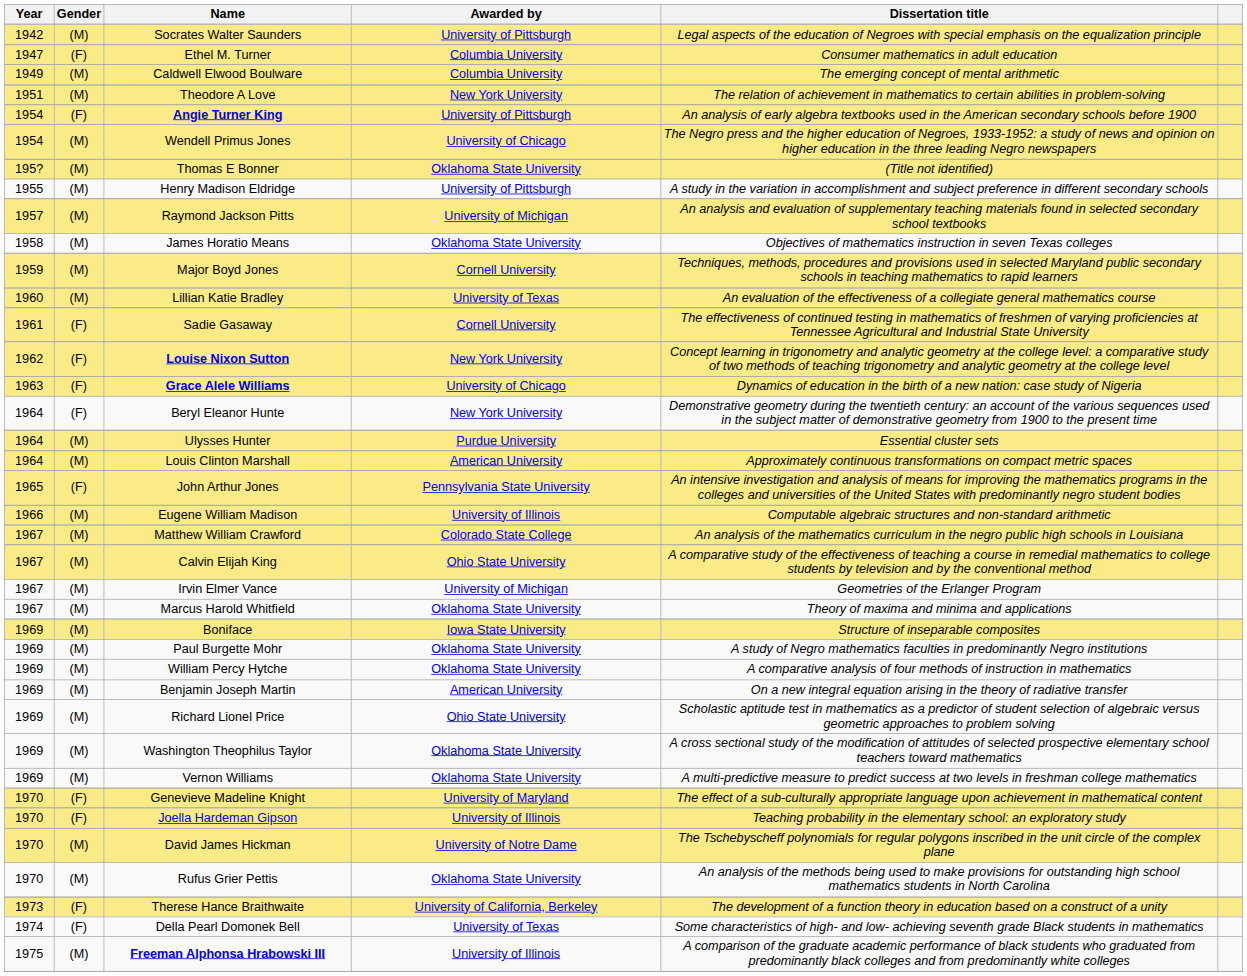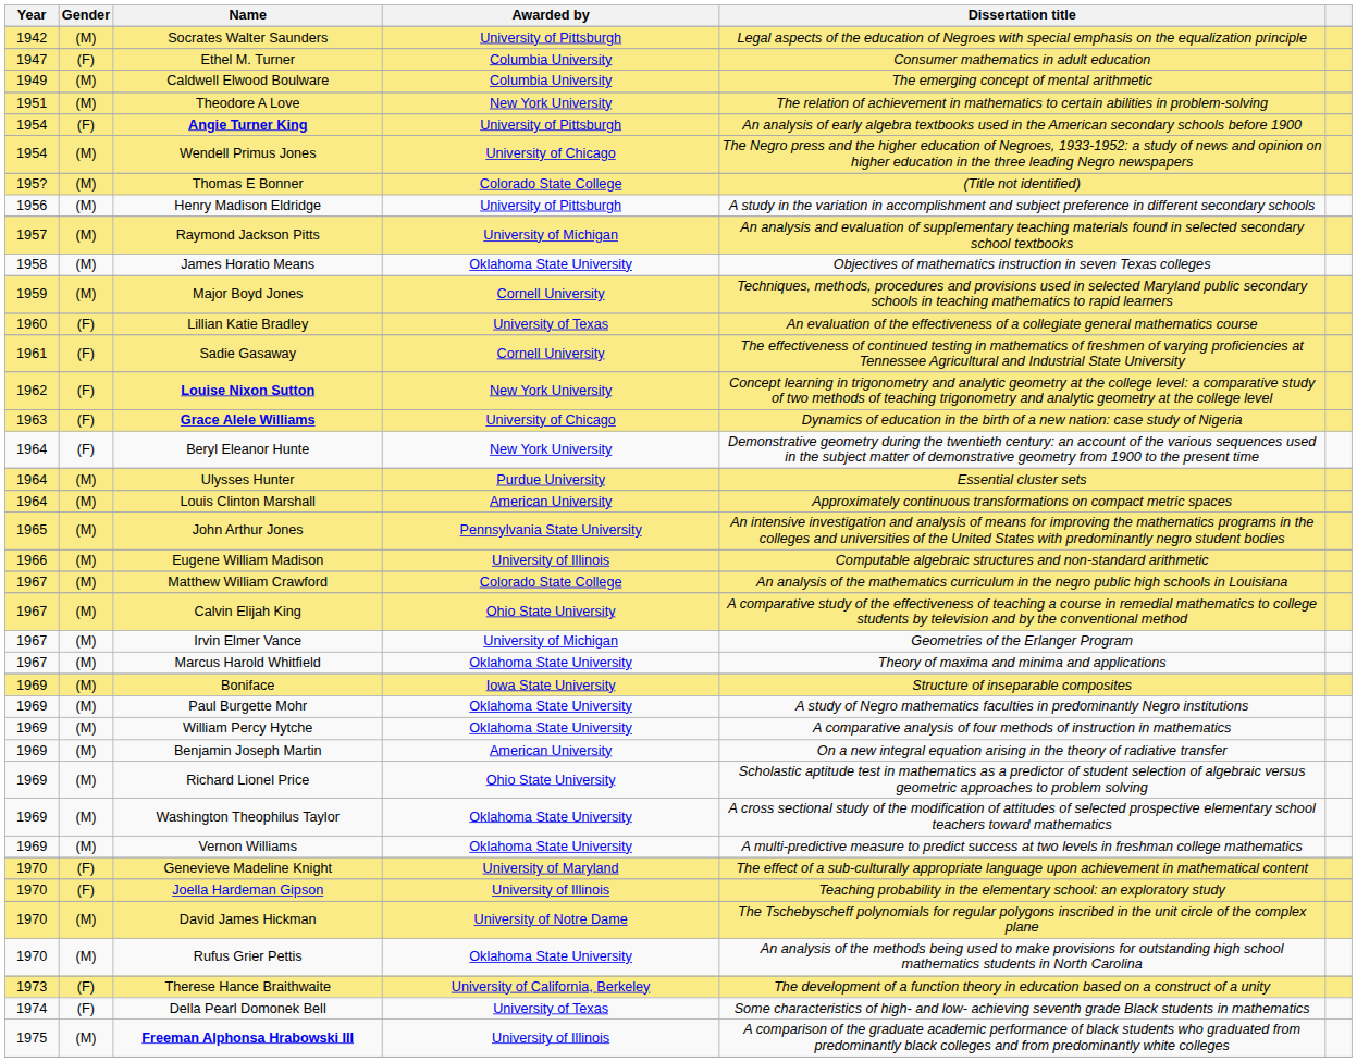Thomas E Bonner | Awarded by: Oklahoma State University -> Colorado State College
Henry Madison Eldridge | Year: 1955 -> 1956
Lillian Katie Bradley | Gender: (M) -> (F)
John Arthur Jones | Gender: (F) -> (M)
